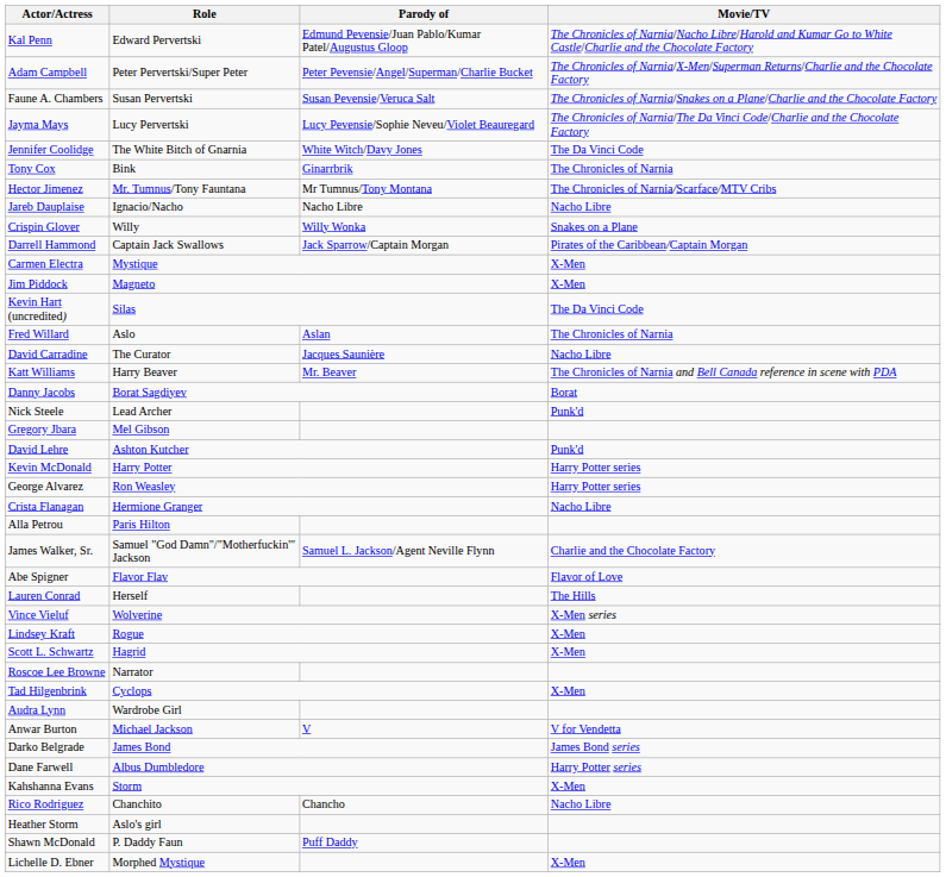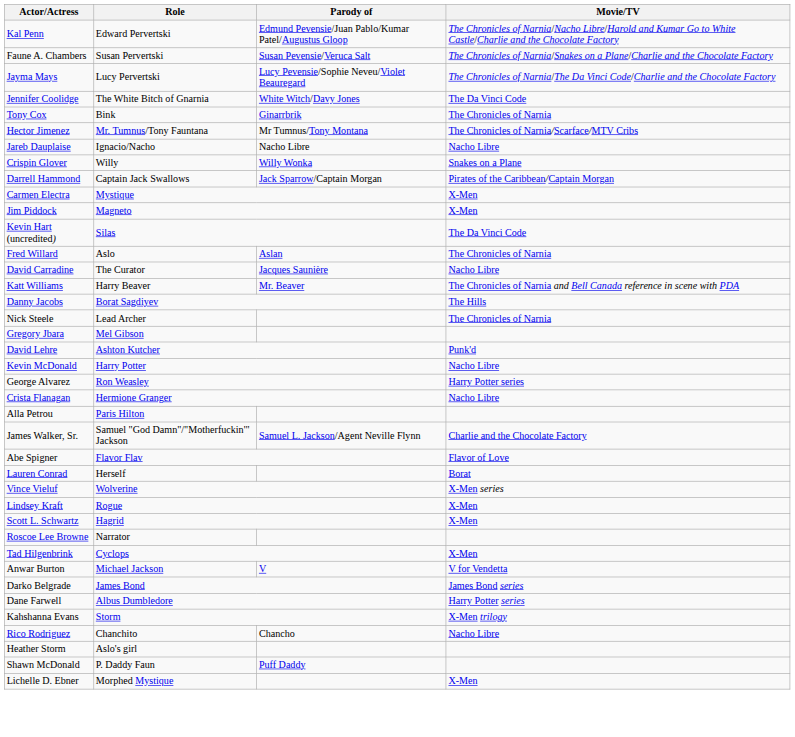- row: Adam Campbell | Peter Pervertski/Super Peter | Peter Pevensie/Angel/Superman/Charlie Bucket | The Chronicles of Narnia/X-Men/Superman Returns/Charlie and the Chocolate Factory
Danny Jacobs | Movie/TV: Borat -> The Hills
Nick Steele | Movie/TV: Punk'd -> The Chronicles of Narnia
Kevin McDonald | Movie/TV: Harry Potter series -> Nacho Libre
Lauren Conrad | Movie/TV: The Hills -> Borat
- row: Audra Lynn | Wardrobe Girl
Kahshanna Evans | Movie/TV: X-Men -> X-Men trilogy
